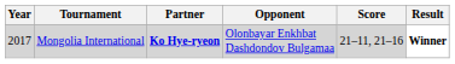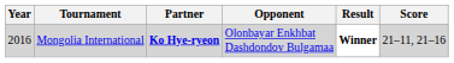columns swapped: Score <-> Result
Mongolia International | Year: 2017 -> 2016
